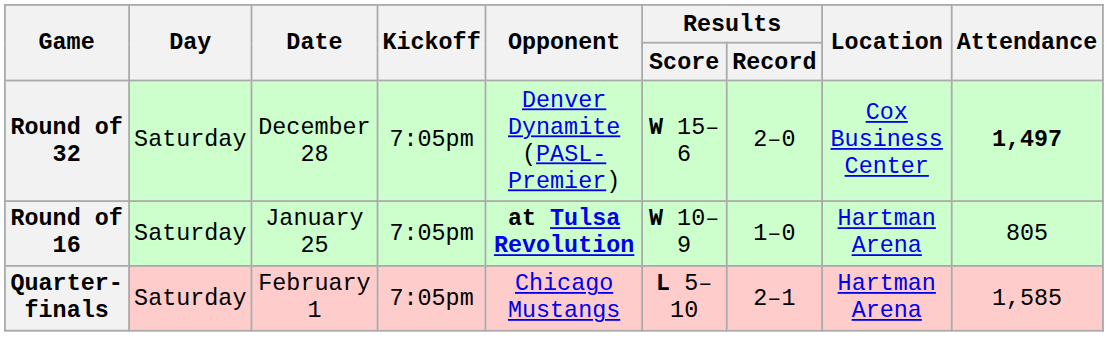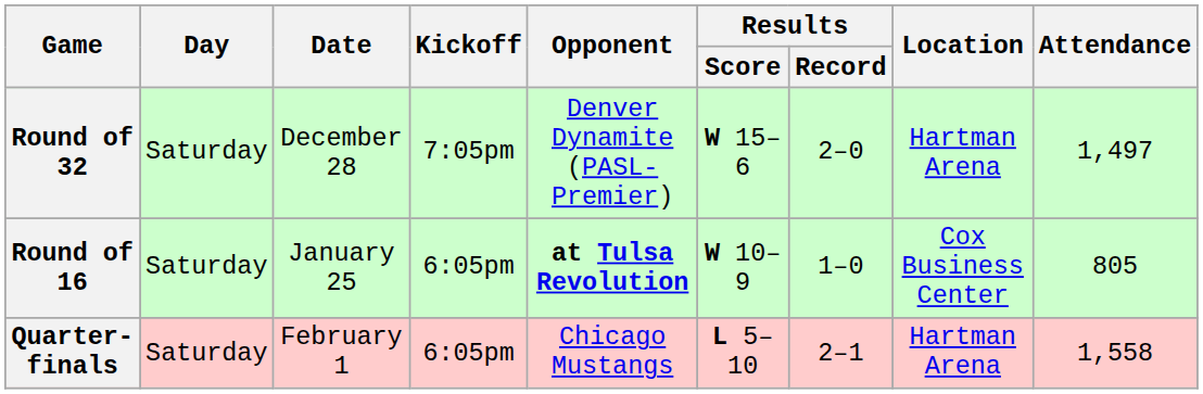Round of 32 | Location: Cox Business Center -> Hartman Arena
Round of 32 | Attendance: bold -> normal
Round of 16 | Kickoff: 7:05pm -> 6:05pm
Round of 16 | Location: Hartman Arena -> Cox Business Center
Quarter-finals | Kickoff: 7:05pm -> 6:05pm
Quarter-finals | Attendance: 1,585 -> 1,558
